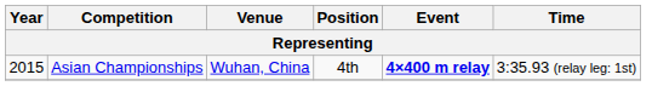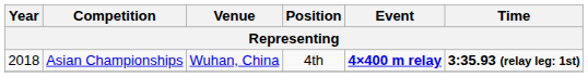Asian Championships | Year: 2015 -> 2018
Asian Championships | Time: normal -> bold
